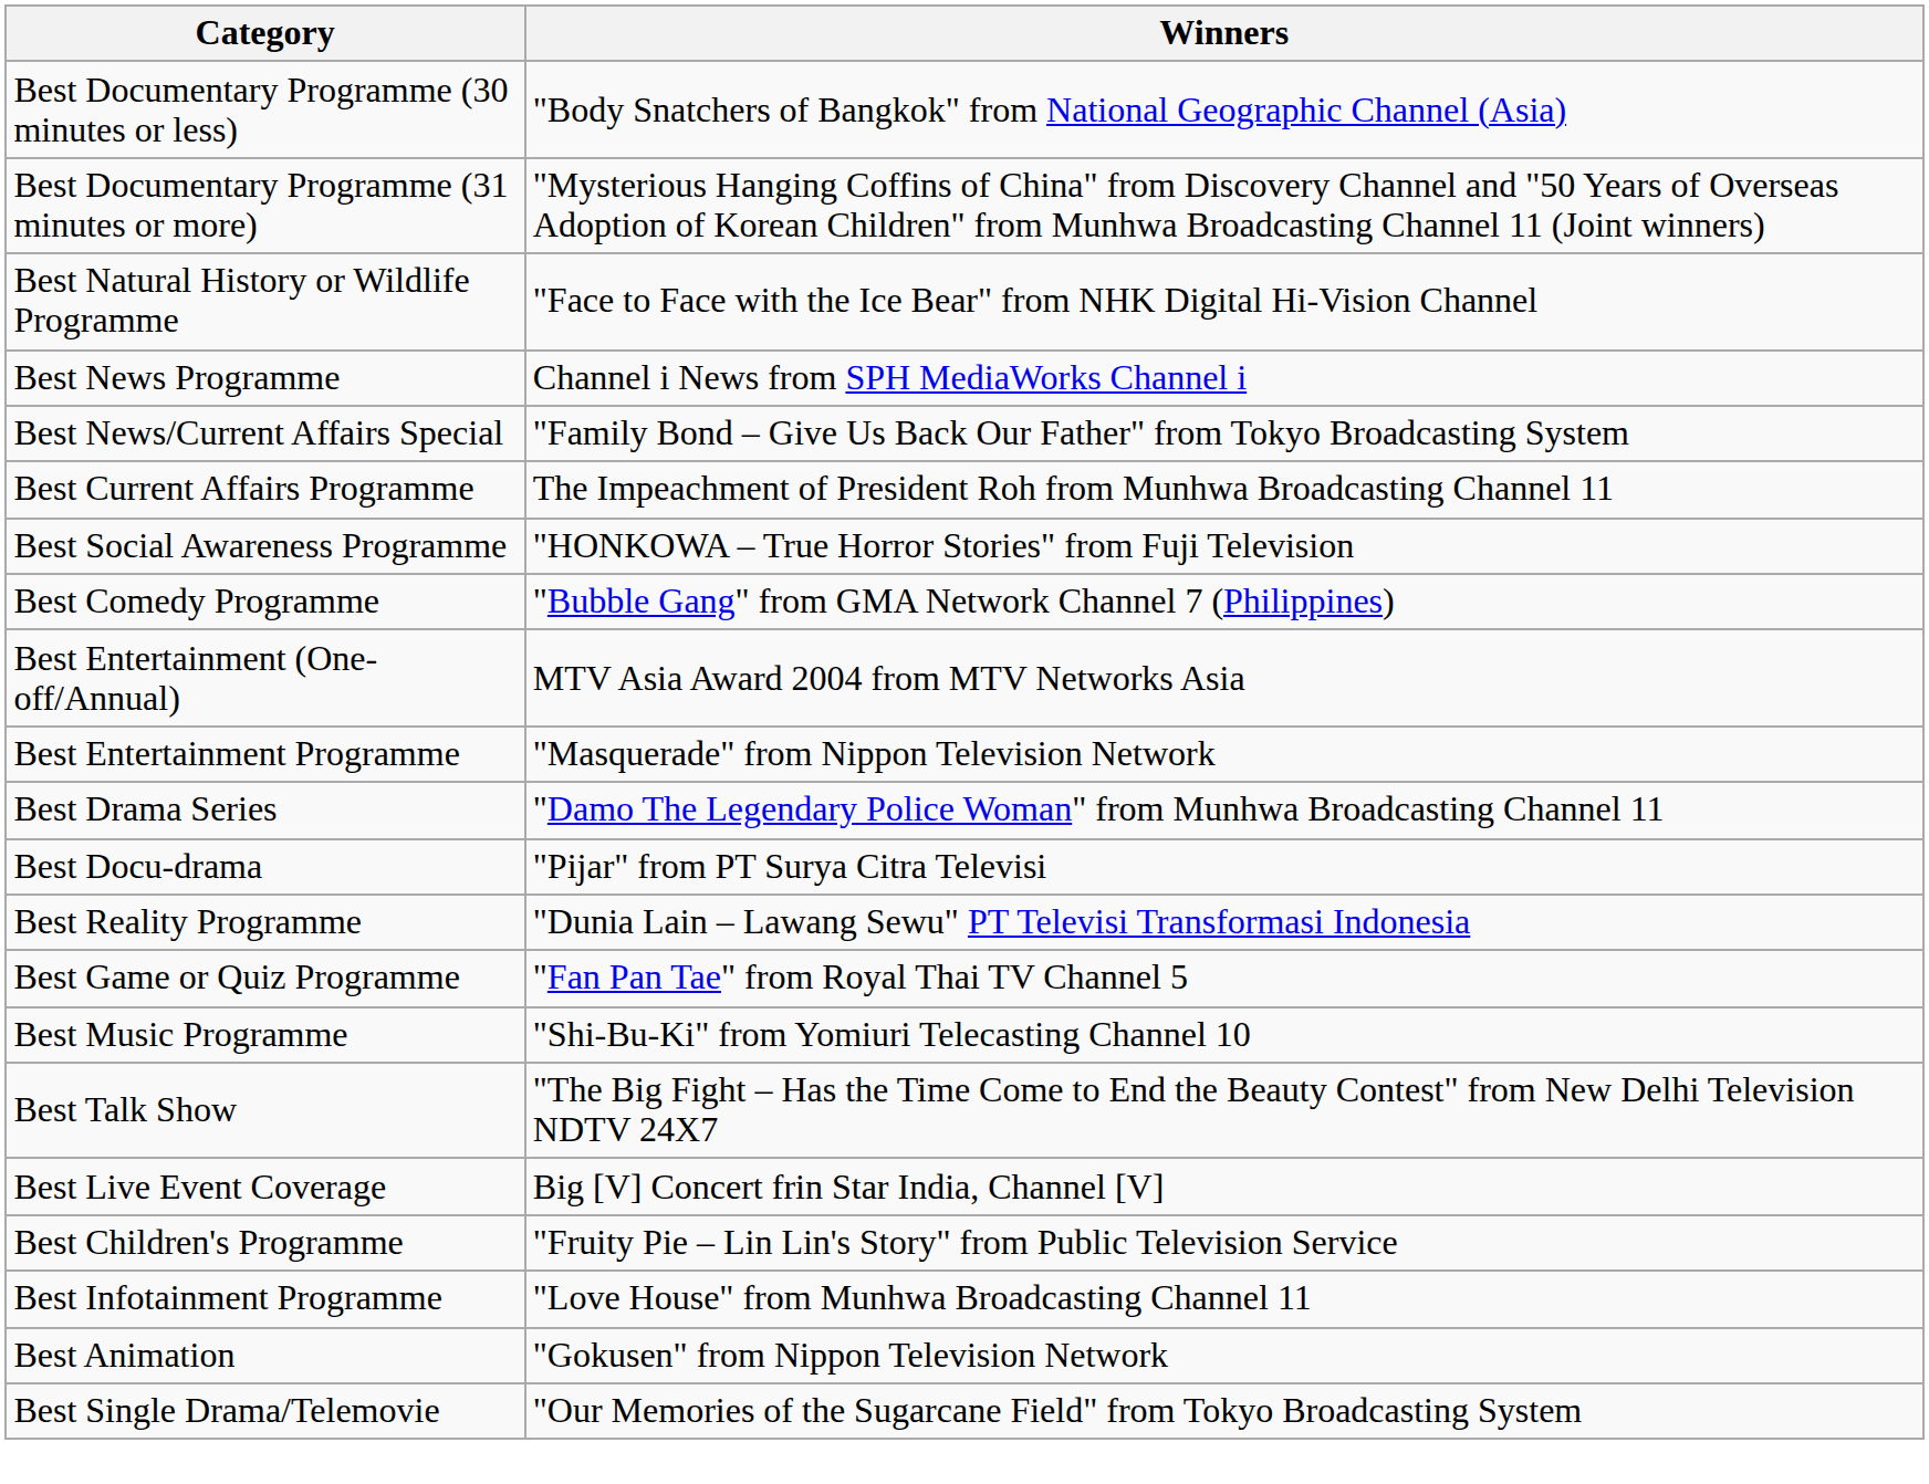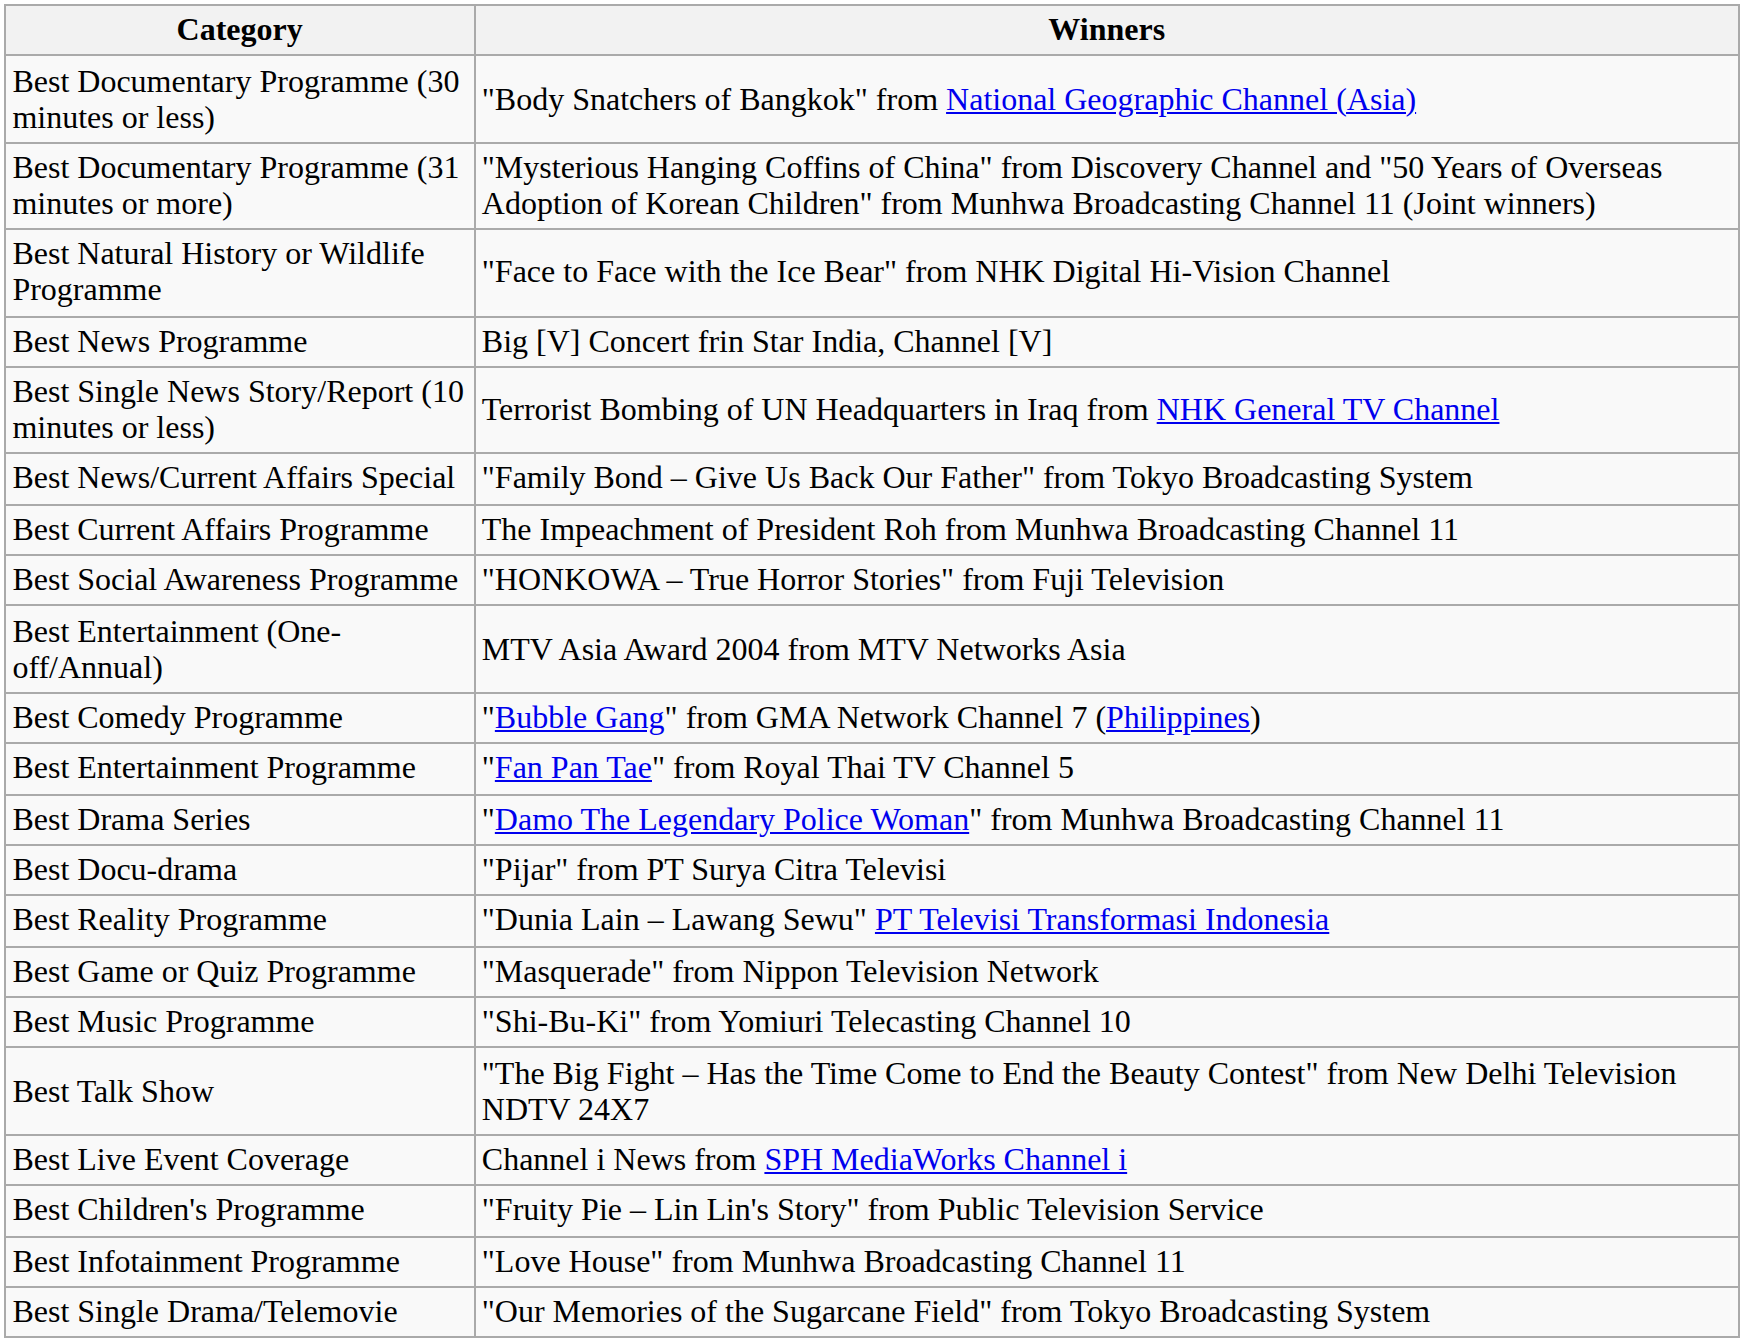Best News Programme | Winners: Channel i News from SPH MediaWorks Channel i -> Big [V] Concert frin Star India, Channel [V]
+ row: Best Single News Story/Report (10 minutes or less) | Terrorist Bombing of UN Headquarters in Iraq from NHK General TV Channel
rows swapped: Best Comedy Programme <-> Best Entertainment (One-off/Annual)
Best Entertainment Programme | Winners: "Masquerade" from Nippon Television Network -> "Fan Pan Tae" from Royal Thai TV Channel 5
Best Game or Quiz Programme | Winners: "Fan Pan Tae" from Royal Thai TV Channel 5 -> "Masquerade" from Nippon Television Network
Best Live Event Coverage | Winners: Big [V] Concert frin Star India, Channel [V] -> Channel i News from SPH MediaWorks Channel i
- row: Best Animation | "Gokusen" from Nippon Television Network
